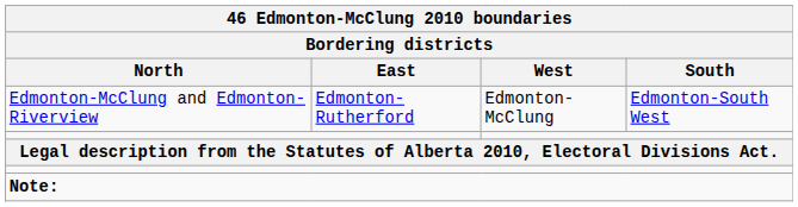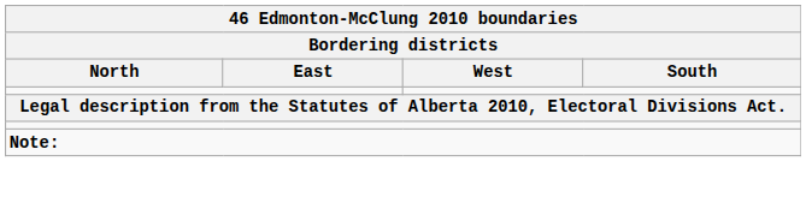- row: Edmonton-McClung and Edmonton-Riverview | Edmonton-Rutherford | Edmonton-McClung | Edmonton-South West
